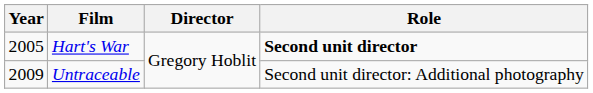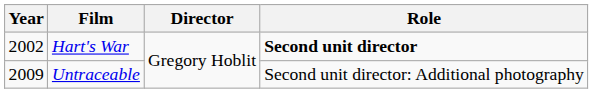Hart's War | Year: 2005 -> 2002
